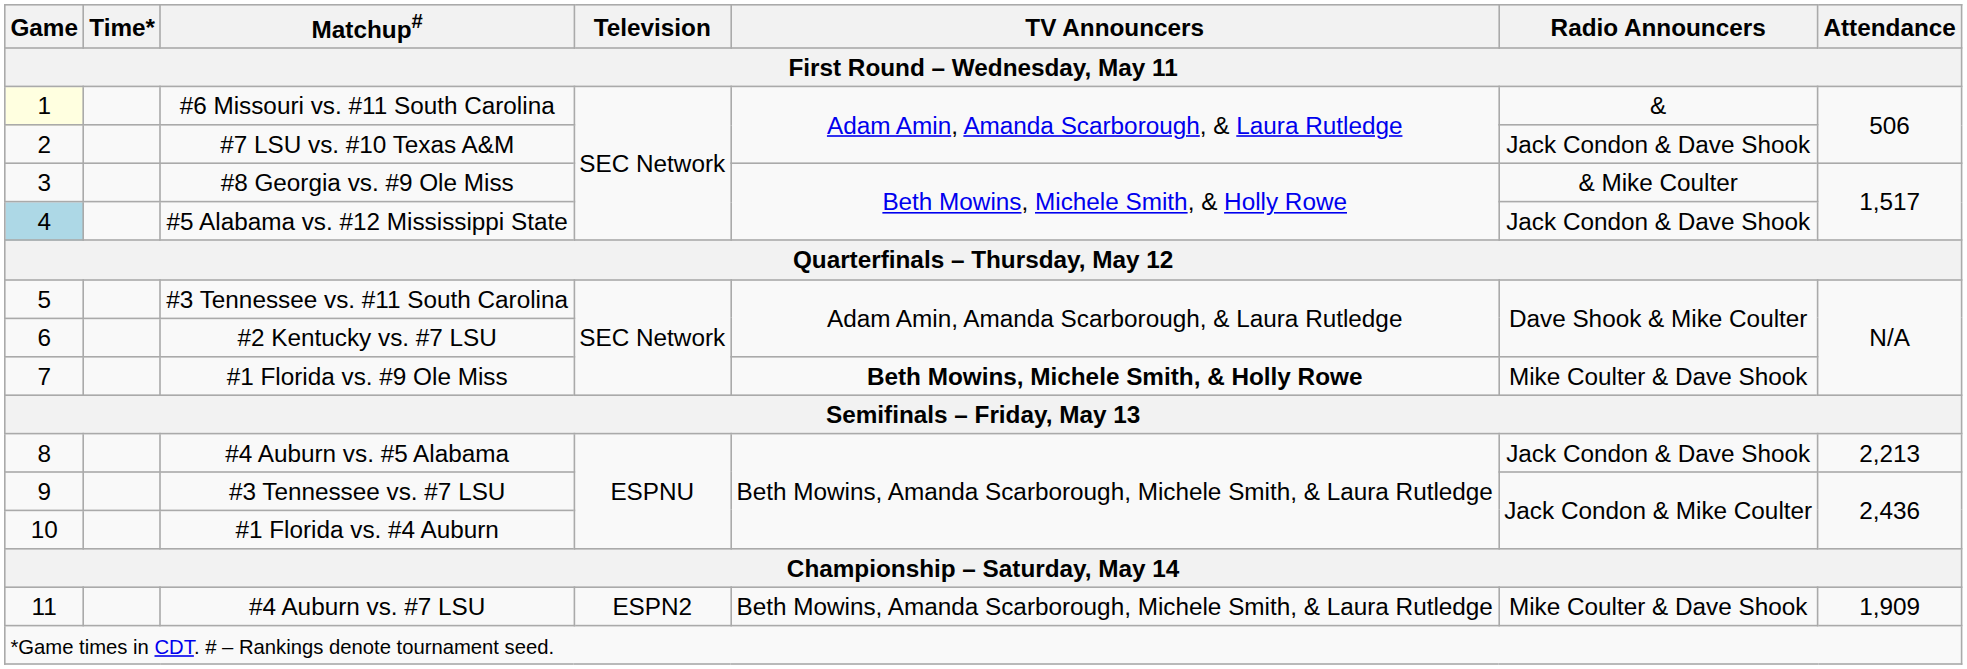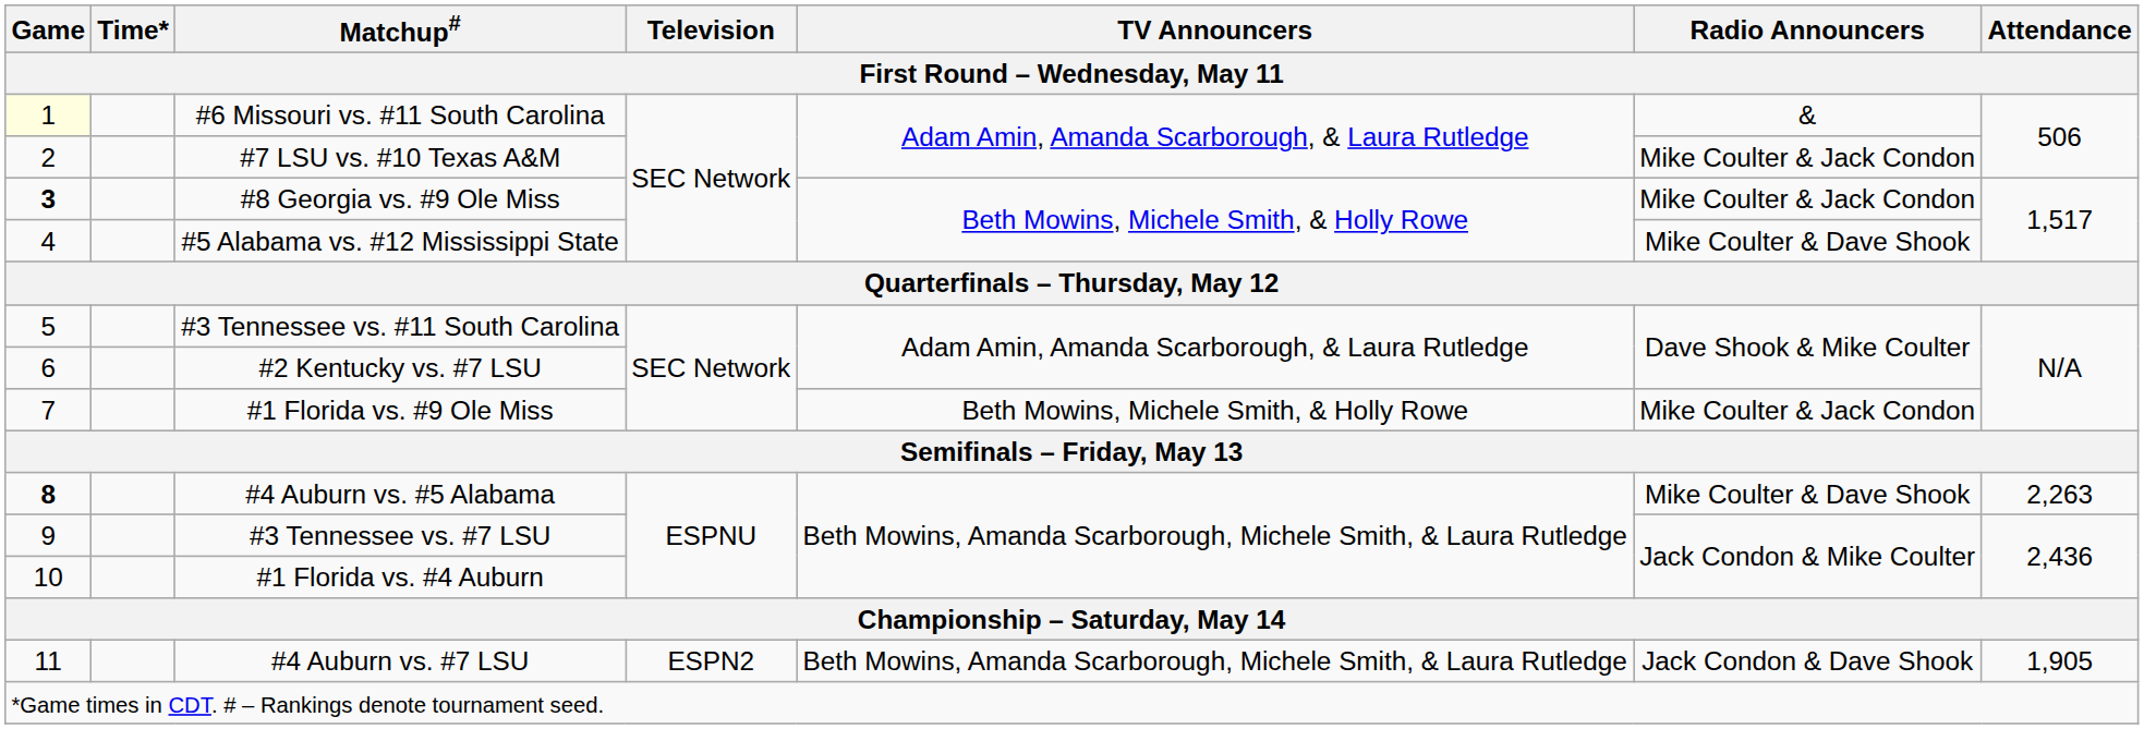#7 LSU vs. #10 Texas A&M | Radio Announcers: Jack Condon & Dave Shook -> Mike Coulter & Jack Condon
#8 Georgia vs. #9 Ole Miss | Game: normal -> bold
#8 Georgia vs. #9 Ole Miss | Radio Announcers: & Mike Coulter -> Mike Coulter & Jack Condon
#5 Alabama vs. #12 Mississippi State | Game: lightblue background -> no background
#5 Alabama vs. #12 Mississippi State | Radio Announcers: Jack Condon & Dave Shook -> Mike Coulter & Dave Shook
#1 Florida vs. #9 Ole Miss | TV Announcers: bold -> normal
#1 Florida vs. #9 Ole Miss | Radio Announcers: Mike Coulter & Dave Shook -> Mike Coulter & Jack Condon
#4 Auburn vs. #5 Alabama | Game: normal -> bold
#4 Auburn vs. #5 Alabama | Radio Announcers: Jack Condon & Dave Shook -> Mike Coulter & Dave Shook
#4 Auburn vs. #5 Alabama | Attendance: 2,213 -> 2,263
#4 Auburn vs. #7 LSU | Radio Announcers: Mike Coulter & Dave Shook -> Jack Condon & Dave Shook
#4 Auburn vs. #7 LSU | Attendance: 1,909 -> 1,905
